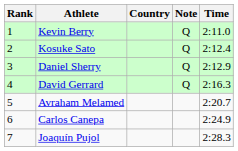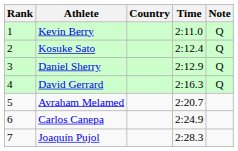columns swapped: Time <-> Note
